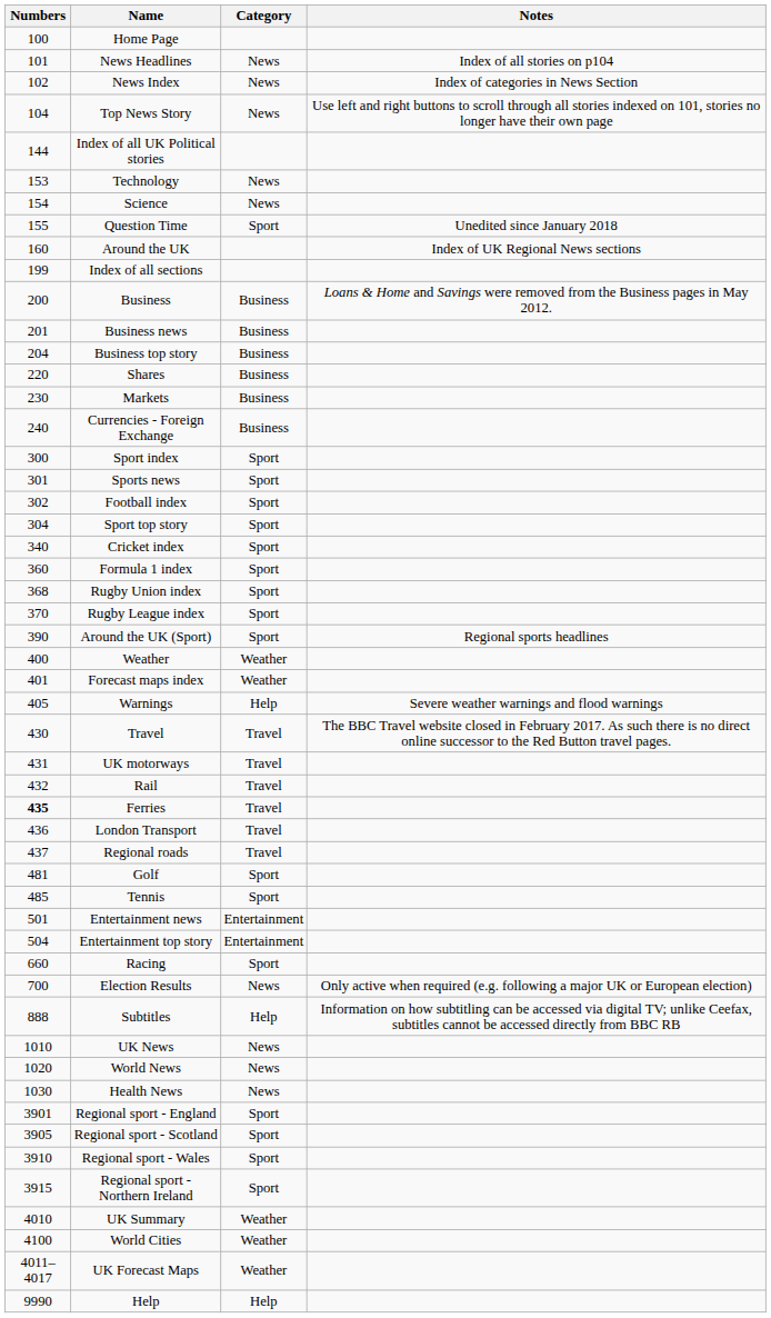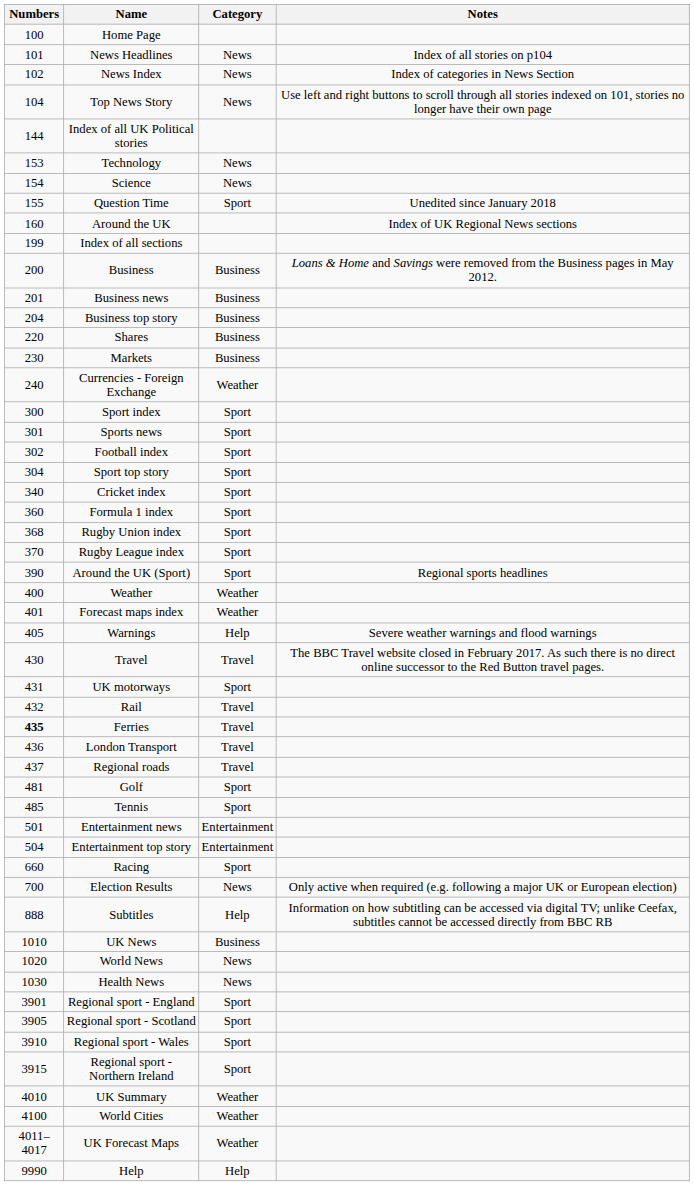Currencies - Foreign Exchange | Category: Business -> Weather
UK motorways | Category: Travel -> Sport
UK News | Category: News -> Business
